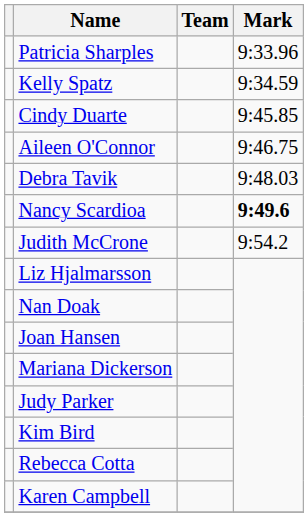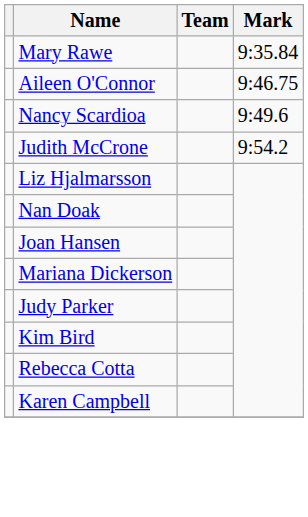- row: Patricia Sharples | 9:33.96
- row: Kelly Spatz | 9:34.59
+ row: Mary Rawe | 9:35.84
- row: Cindy Duarte | 9:45.85
- row: Debra Tavik | 9:48.03
Nancy Scardioa | Mark: bold -> normal
